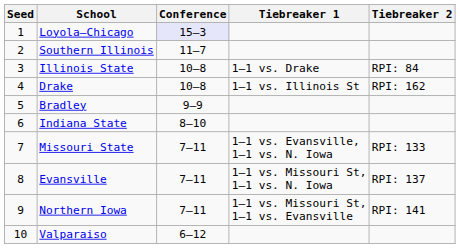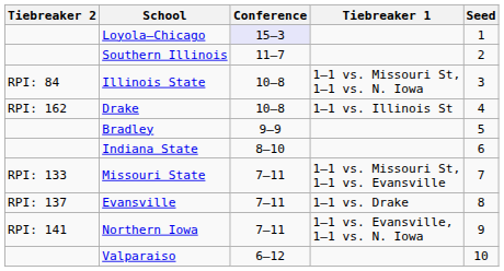columns swapped: Seed <-> Tiebreaker 2
Illinois State | Tiebreaker 1: 1–1 vs. Drake -> 1–1 vs. Missouri St, 1–1 vs. N. Iowa
Missouri State | Tiebreaker 1: 1–1 vs. Evansville, 1–1 vs. N. Iowa -> 1–1 vs. Missouri St, 1–1 vs. Evansville
Evansville | Tiebreaker 1: 1–1 vs. Missouri St, 1–1 vs. N. Iowa -> 1–1 vs. Drake
Northern Iowa | Tiebreaker 1: 1–1 vs. Missouri St, 1–1 vs. Evansville -> 1–1 vs. Evansville, 1–1 vs. N. Iowa
